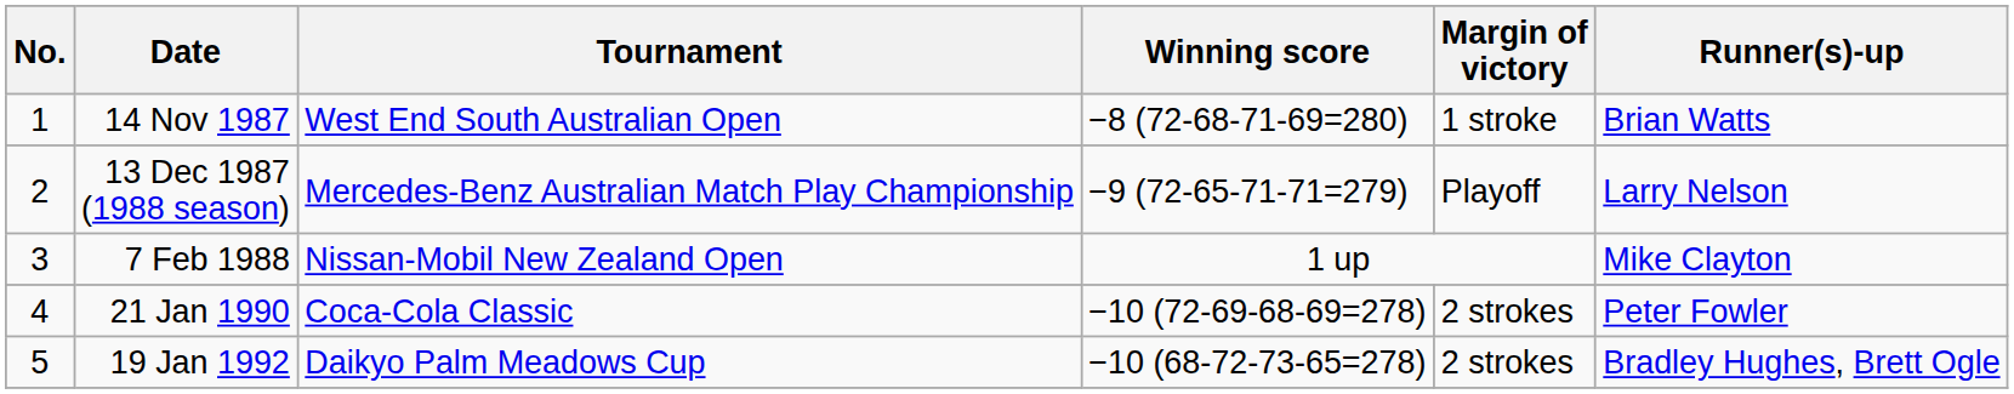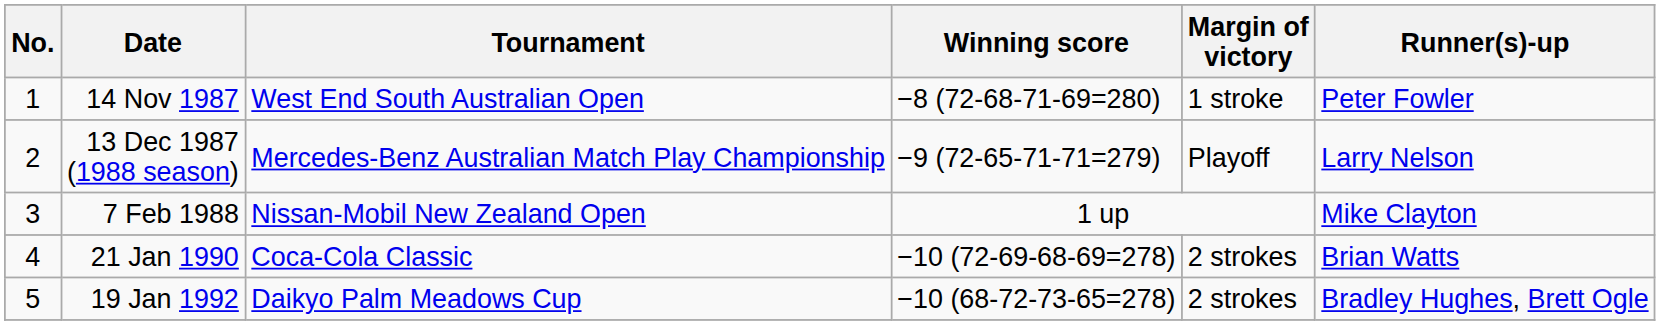14 Nov 1987 | Runner(s)-up: Brian Watts -> Peter Fowler
21 Jan 1990 | Runner(s)-up: Peter Fowler -> Brian Watts
